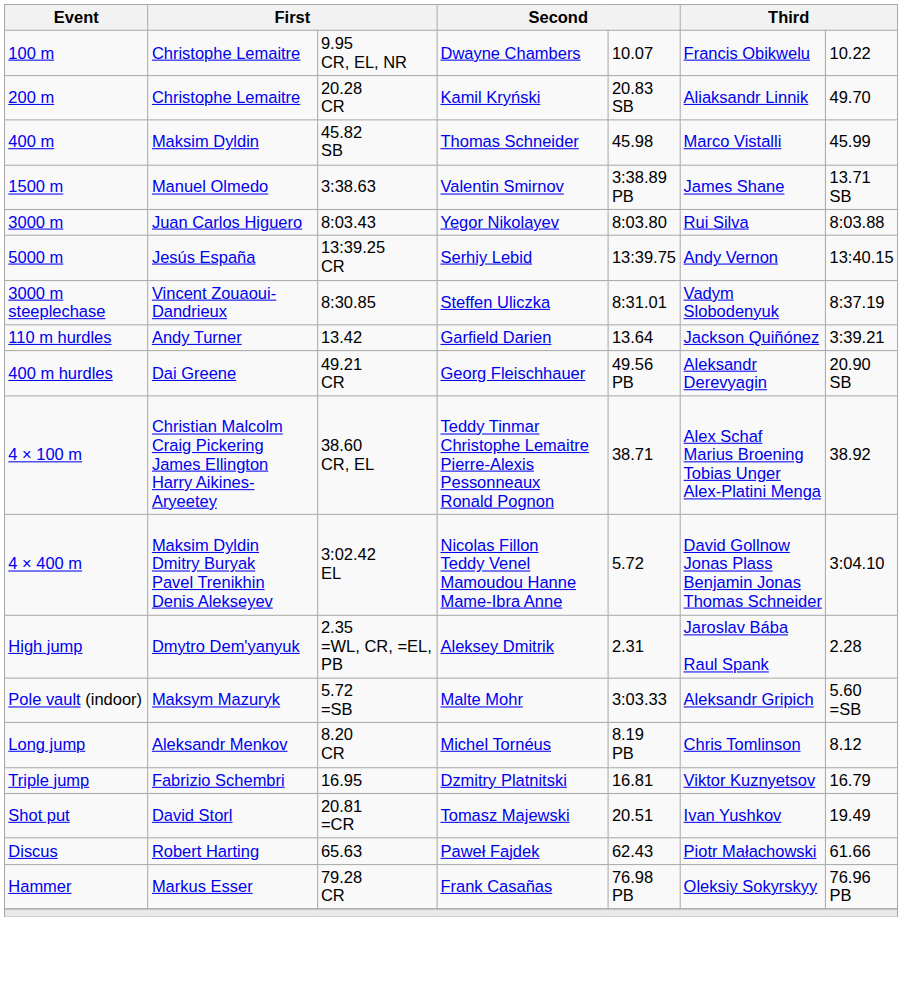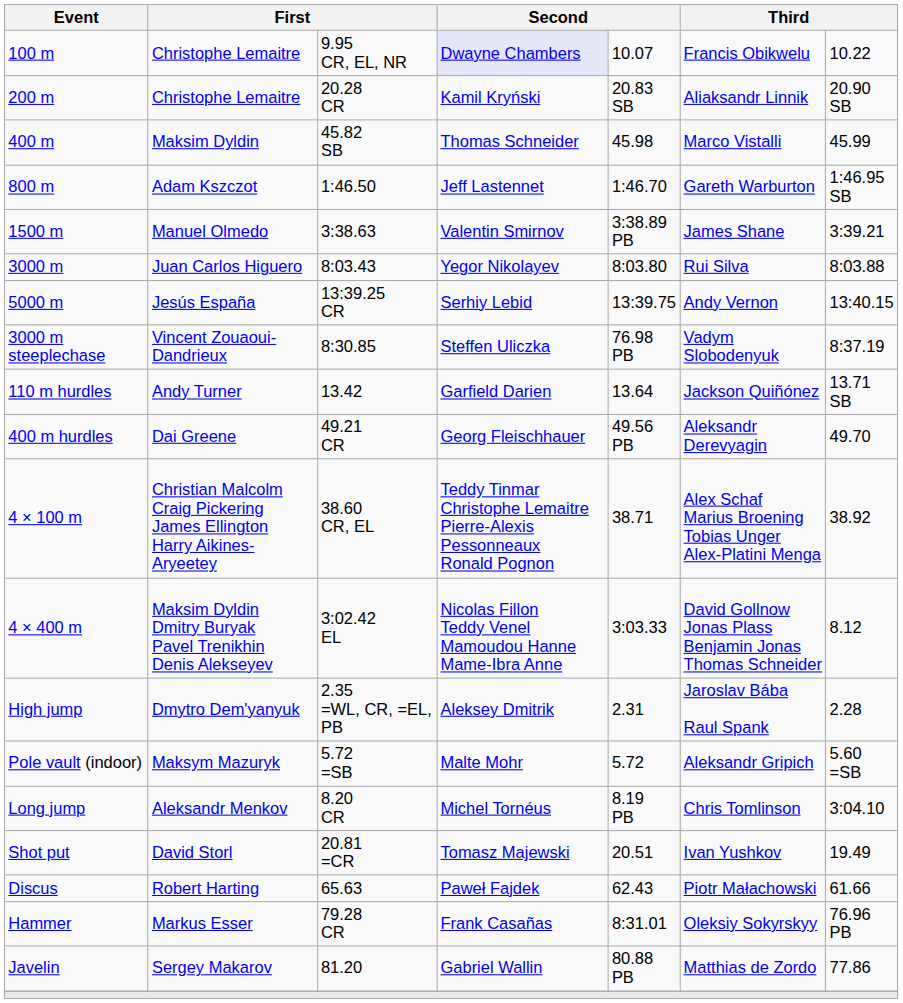100 m | column 4: no background -> lavender background
200 m | column 7: 49.70 -> 20.90 SB
+ row: 800 m | Adam Kszczot | 1:46.50 | Jeff Lastennet | 1:46.70 | Gareth Warburton | 1:46.95 SB
1500 m | column 7: 13.71 SB -> 3:39.21
3000 m steeplechase | column 5: 8:31.01 -> 76.98 PB
110 m hurdles | column 7: 3:39.21 -> 13.71 SB
400 m hurdles | column 7: 20.90 SB -> 49.70
4 × 400 m | column 5: 5.72 -> 3:03.33
4 × 400 m | column 7: 3:04.10 -> 8.12
Pole vault (indoor) | column 5: 3:03.33 -> 5.72
Long jump | column 7: 8.12 -> 3:04.10
- row: Triple jump | Fabrizio Schembri | 16.95 | Dzmitry Platnitski | 16.81 | Viktor Kuznyetsov | 16.79
Hammer | column 5: 76.98 PB -> 8:31.01
+ row: Javelin | Sergey Makarov | 81.20 | Gabriel Wallin | 80.88 PB | Matthias de Zordo | 77.86
